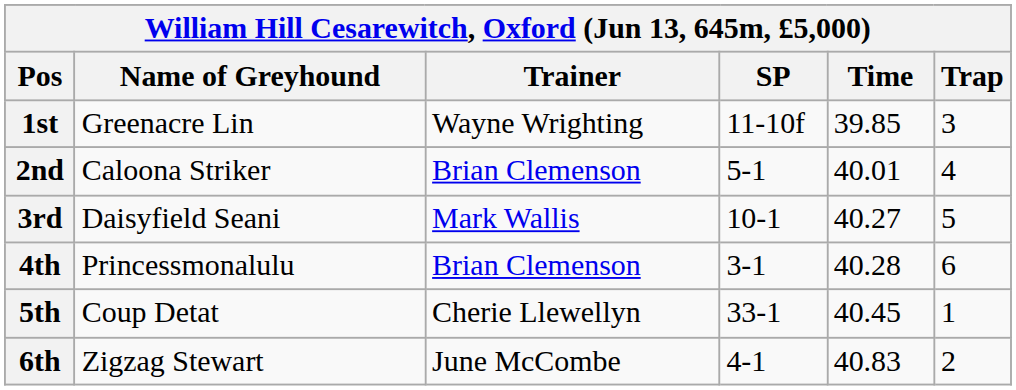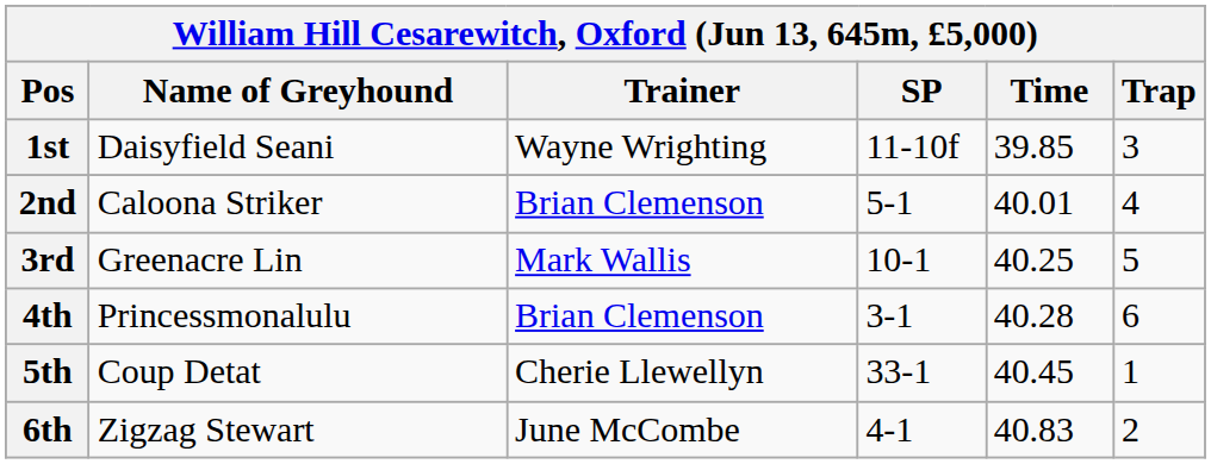1st | Name of Greyhound: Greenacre Lin -> Daisyfield Seani
3rd | Name of Greyhound: Daisyfield Seani -> Greenacre Lin
3rd | Time: 40.27 -> 40.25
